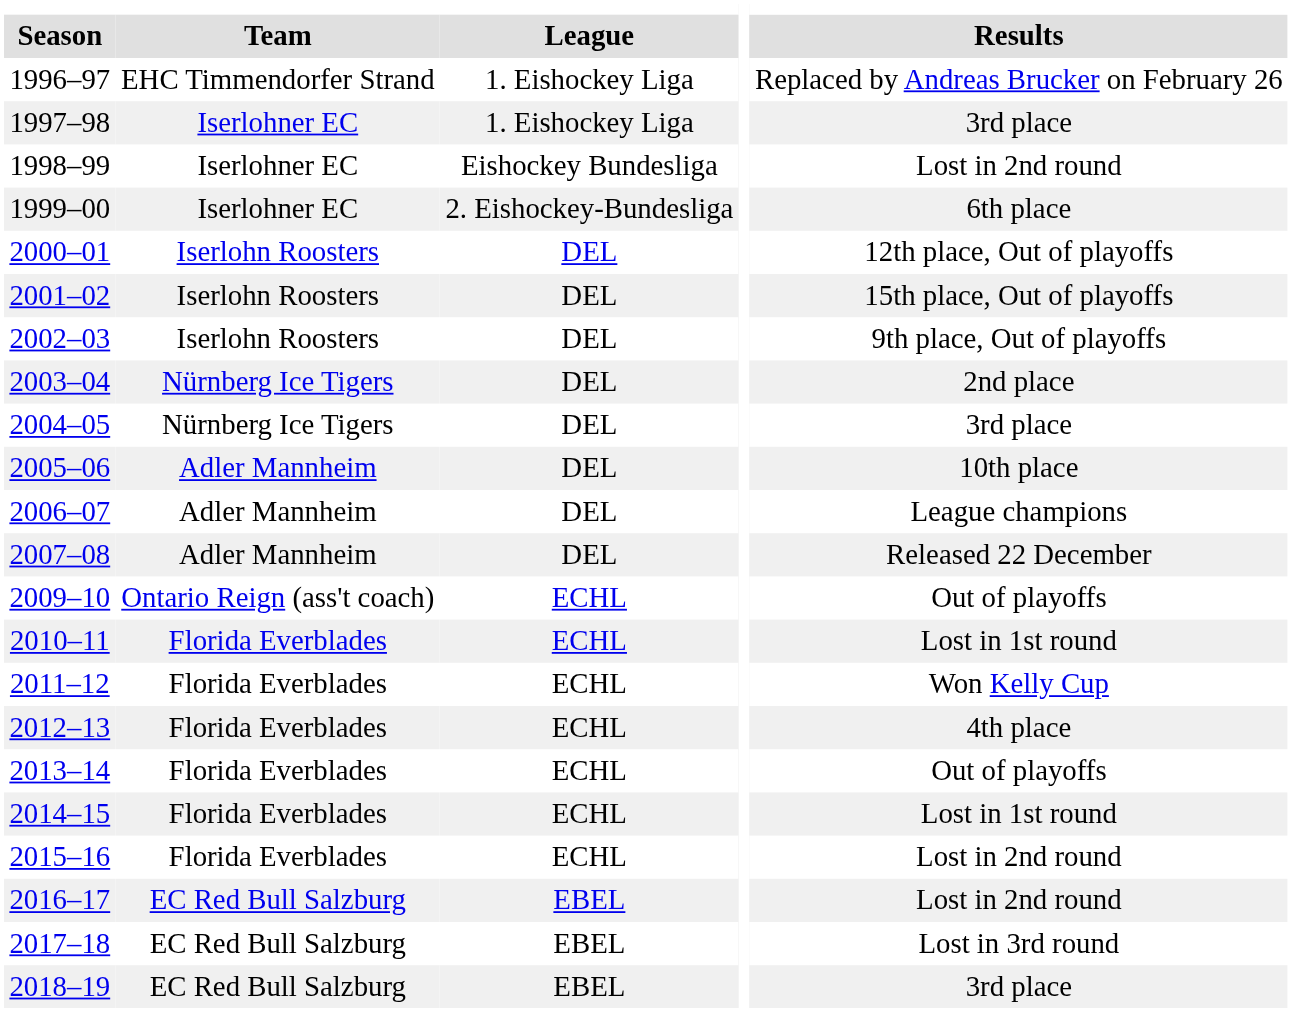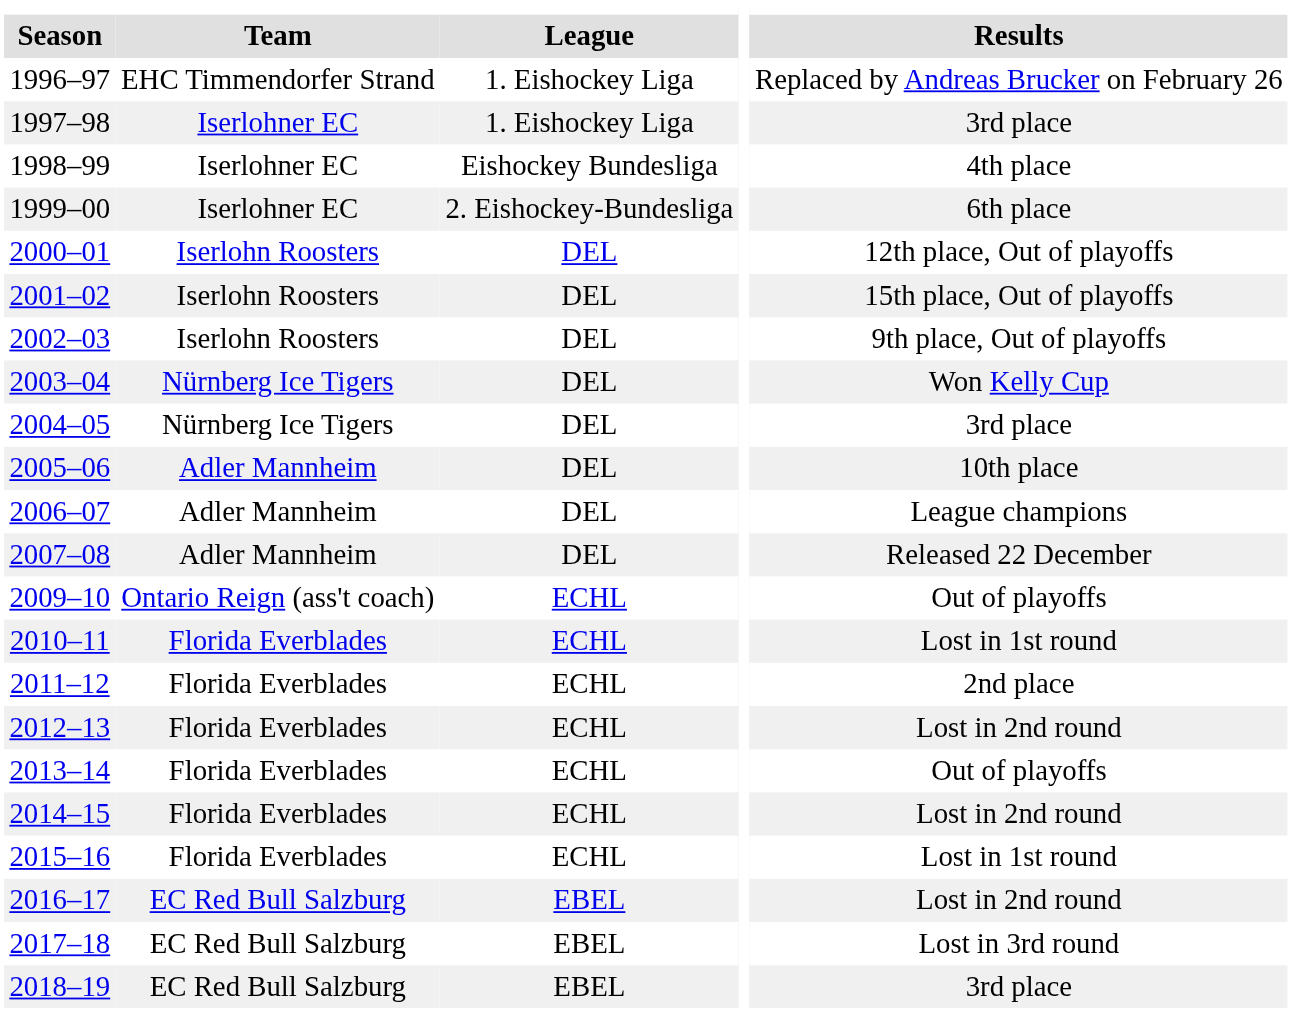1998–99 | Results: Lost in 2nd round -> 4th place
2003–04 | Results: 2nd place -> Won Kelly Cup
2011–12 | Results: Won Kelly Cup -> 2nd place
2012–13 | Results: 4th place -> Lost in 2nd round
2014–15 | Results: Lost in 1st round -> Lost in 2nd round
2015–16 | Results: Lost in 2nd round -> Lost in 1st round
